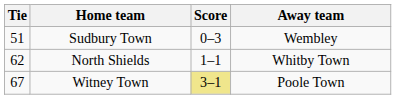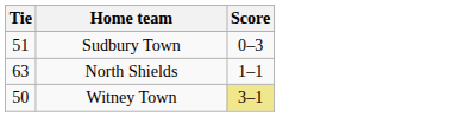- column: Away team | Wembley | Whitby Town | Poole Town
North Shields | Tie: 62 -> 63
Witney Town | Tie: 67 -> 50
